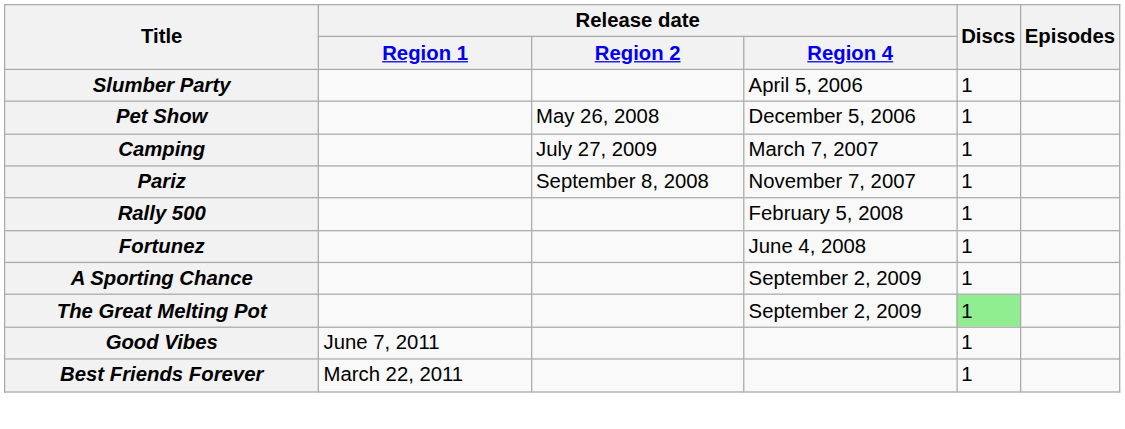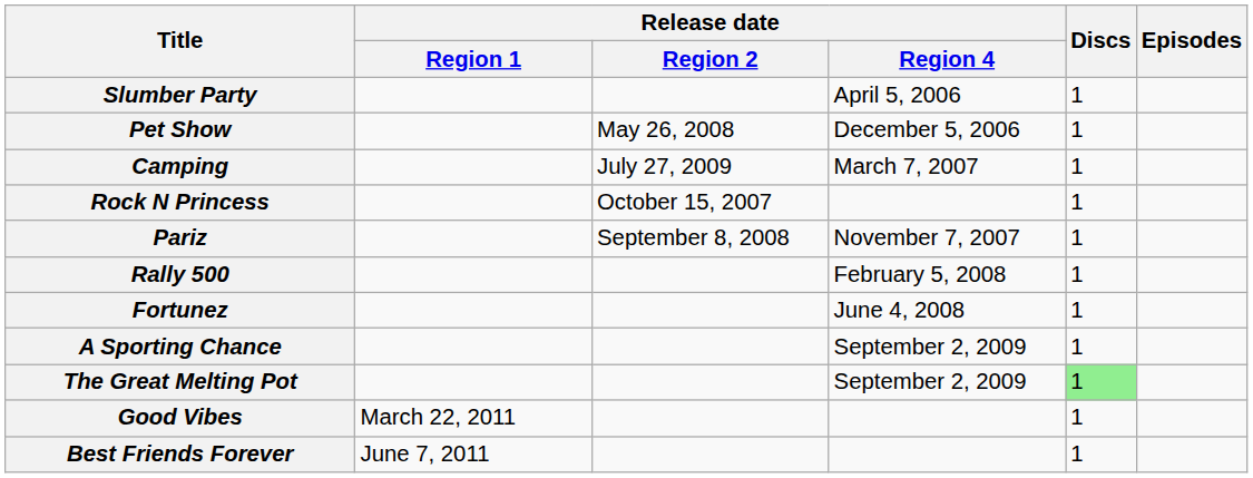+ row: Rock N Princess | October 15, 2007 | 1
Good Vibes | Release date / Region 1: June 7, 2011 -> March 22, 2011
Best Friends Forever | Release date / Region 1: March 22, 2011 -> June 7, 2011
